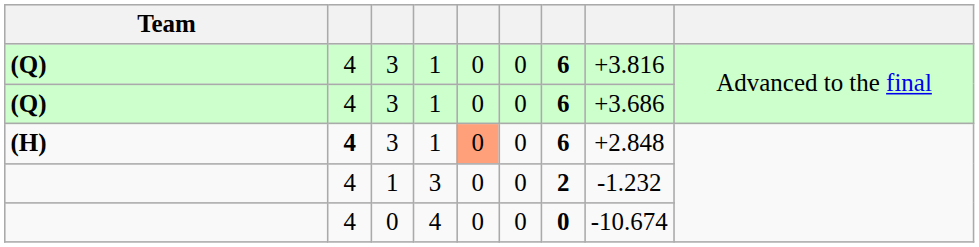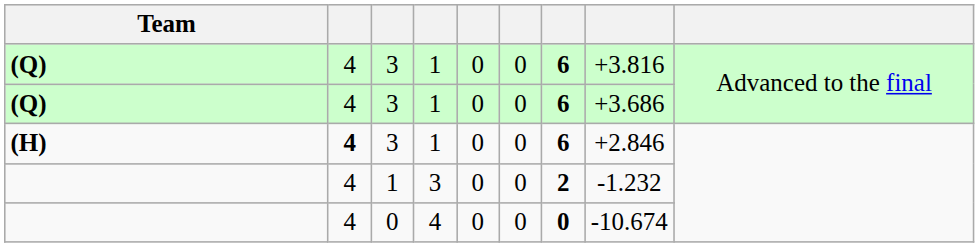(H) | column 5: lightsalmon background -> no background
(H) | column 8: +2.848 -> +2.846
